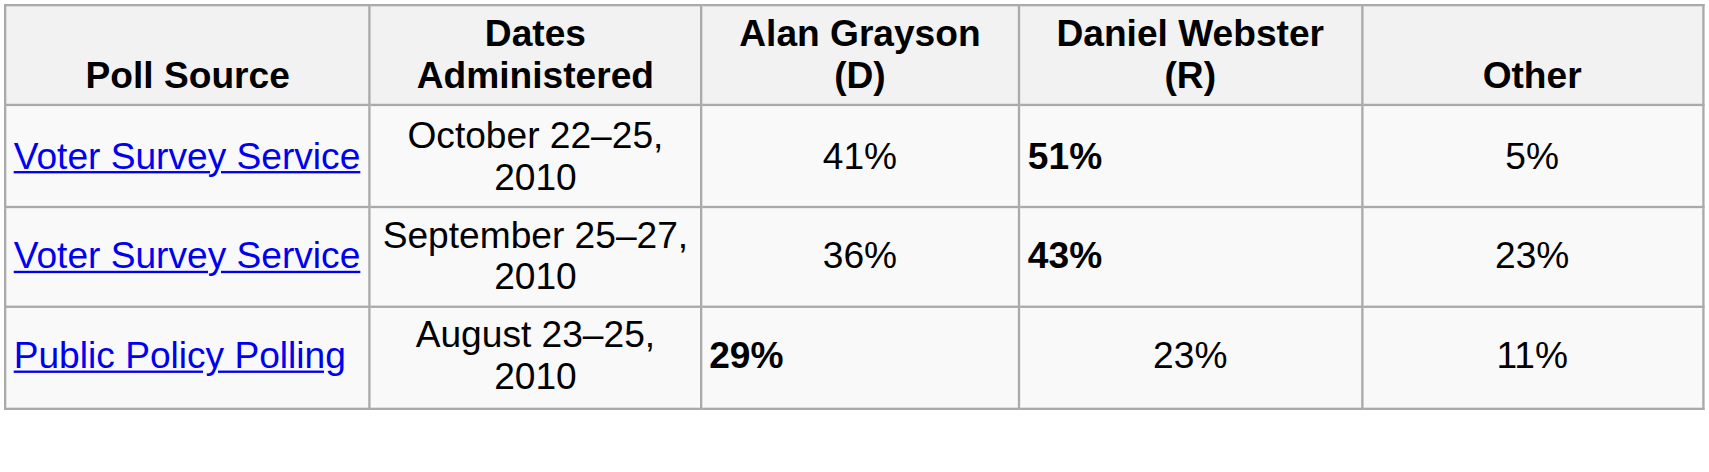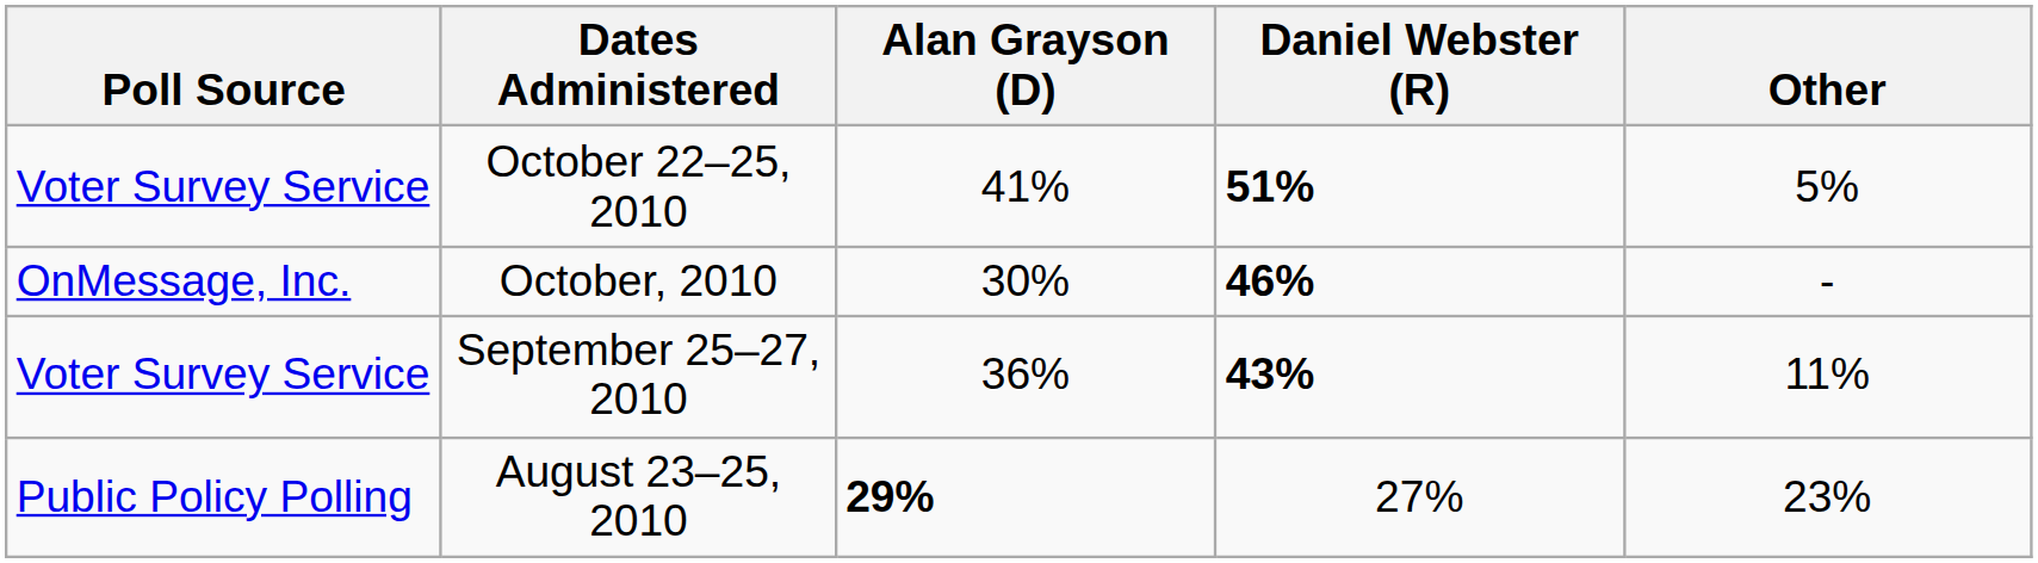+ row: OnMessage, Inc. | October, 2010 | 30% | 46% | -
September 25–27, 2010 | Other: 23% -> 11%
August 23–25, 2010 | Daniel Webster (R): 23% -> 27%
August 23–25, 2010 | Other: 11% -> 23%
